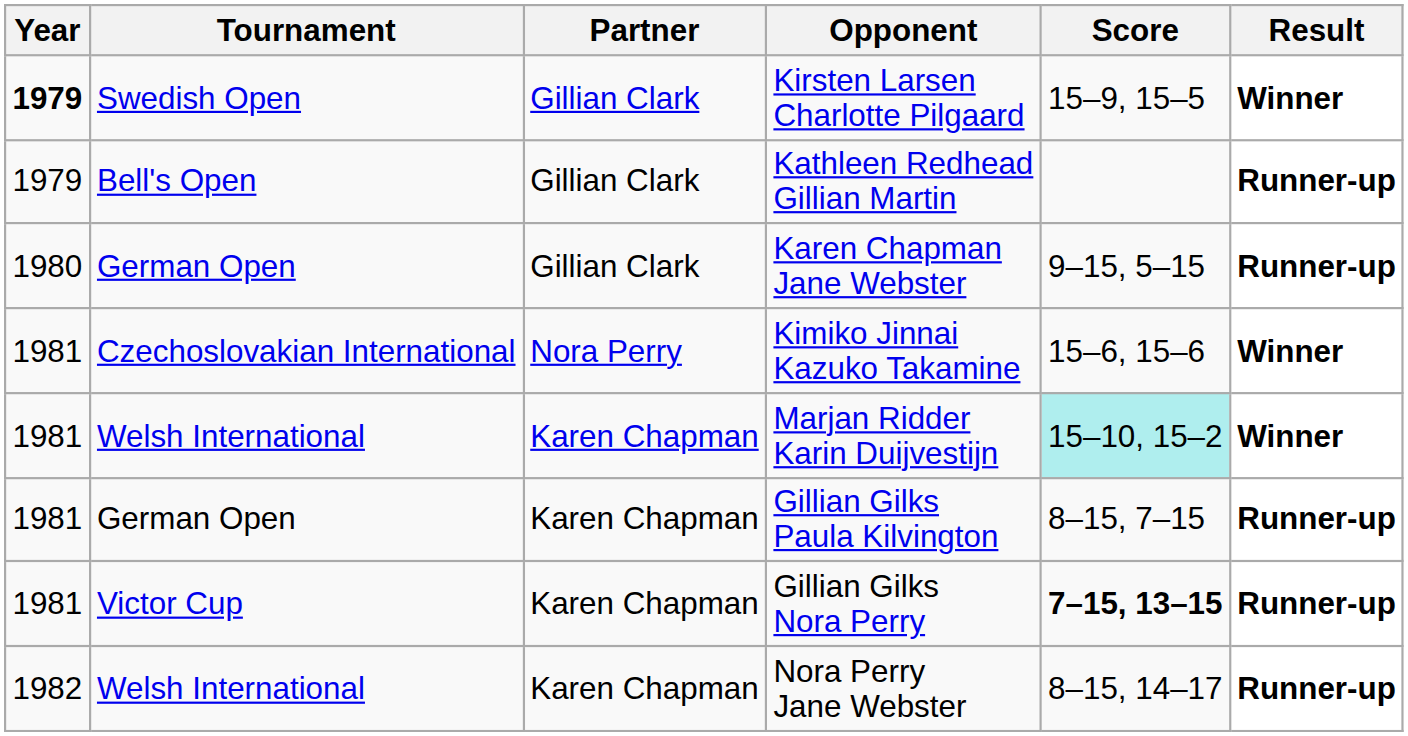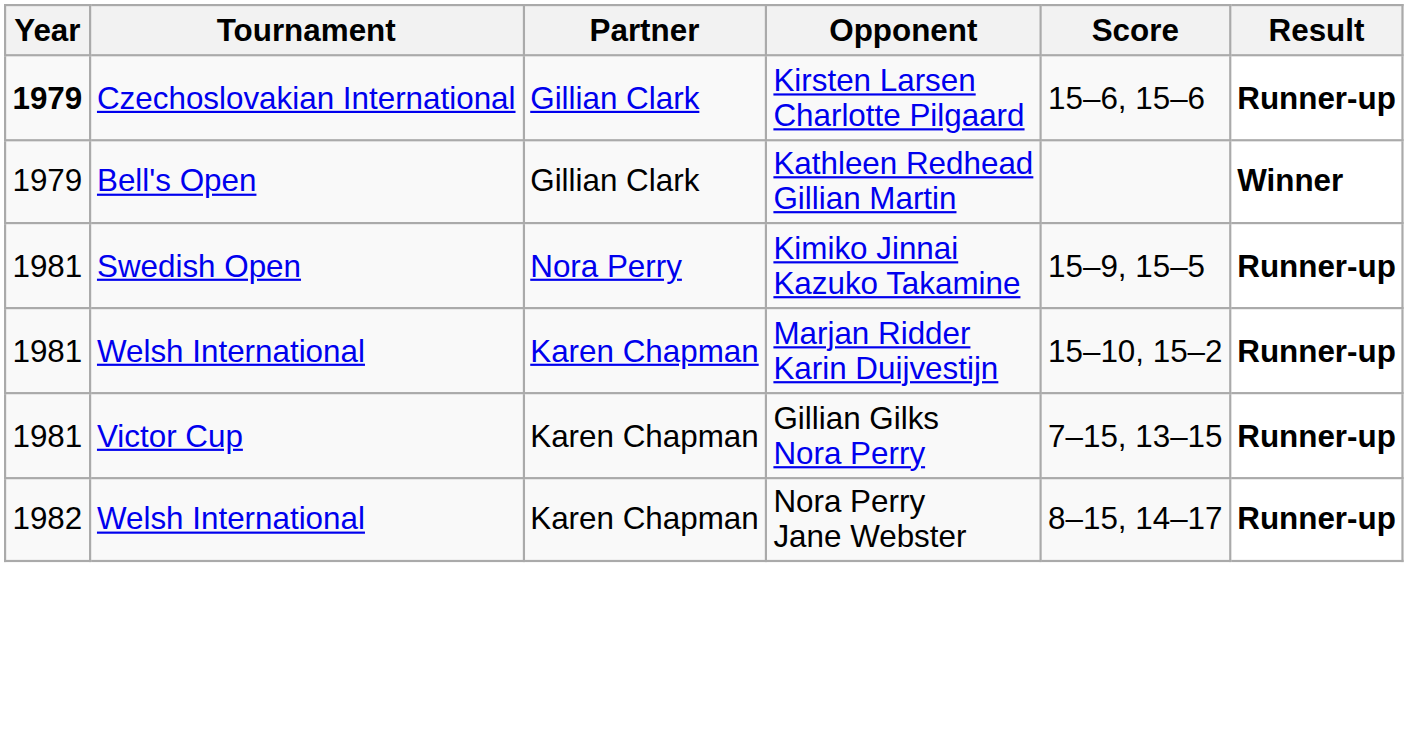Kirsten Larsen Charlotte Pilgaard | Tournament: Swedish Open -> Czechoslovakian International
Kirsten Larsen Charlotte Pilgaard | Score: 15–9, 15–5 -> 15–6, 15–6
Kirsten Larsen Charlotte Pilgaard | Result: Winner -> Runner-up
Kathleen Redhead Gillian Martin | Result: Runner-up -> Winner
- row: 1980 | German Open | Gillian Clark | Karen Chapman Jane Webster | 9–15, 5–15 | Runner-up
Kimiko Jinnai Kazuko Takamine | Tournament: Czechoslovakian International -> Swedish Open
Kimiko Jinnai Kazuko Takamine | Score: 15–6, 15–6 -> 15–9, 15–5
Kimiko Jinnai Kazuko Takamine | Result: Winner -> Runner-up
Marjan Ridder Karin Duijvestijn | Score: paleturquoise background -> no background
Marjan Ridder Karin Duijvestijn | Result: Winner -> Runner-up
- row: 1981 | German Open | Karen Chapman | Gillian Gilks Paula Kilvington | 8–15, 7–15 | Runner-up
Gillian Gilks Nora Perry | Score: bold -> normal
